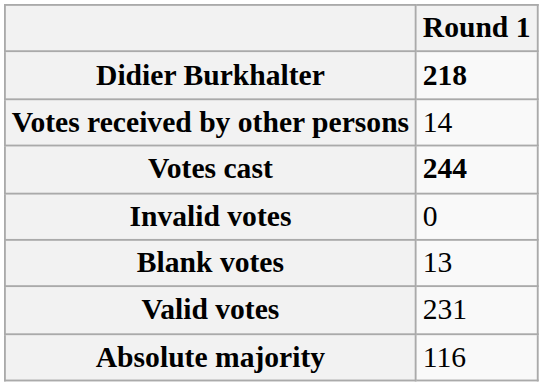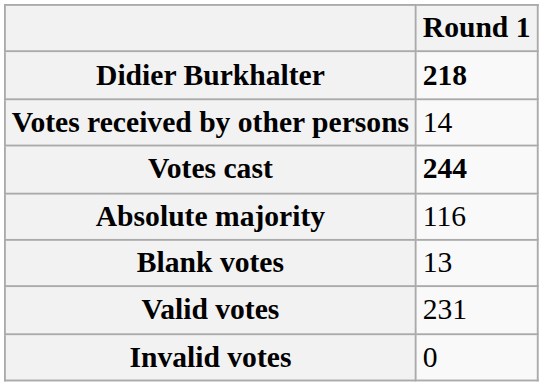rows swapped: Invalid votes <-> Absolute majority
